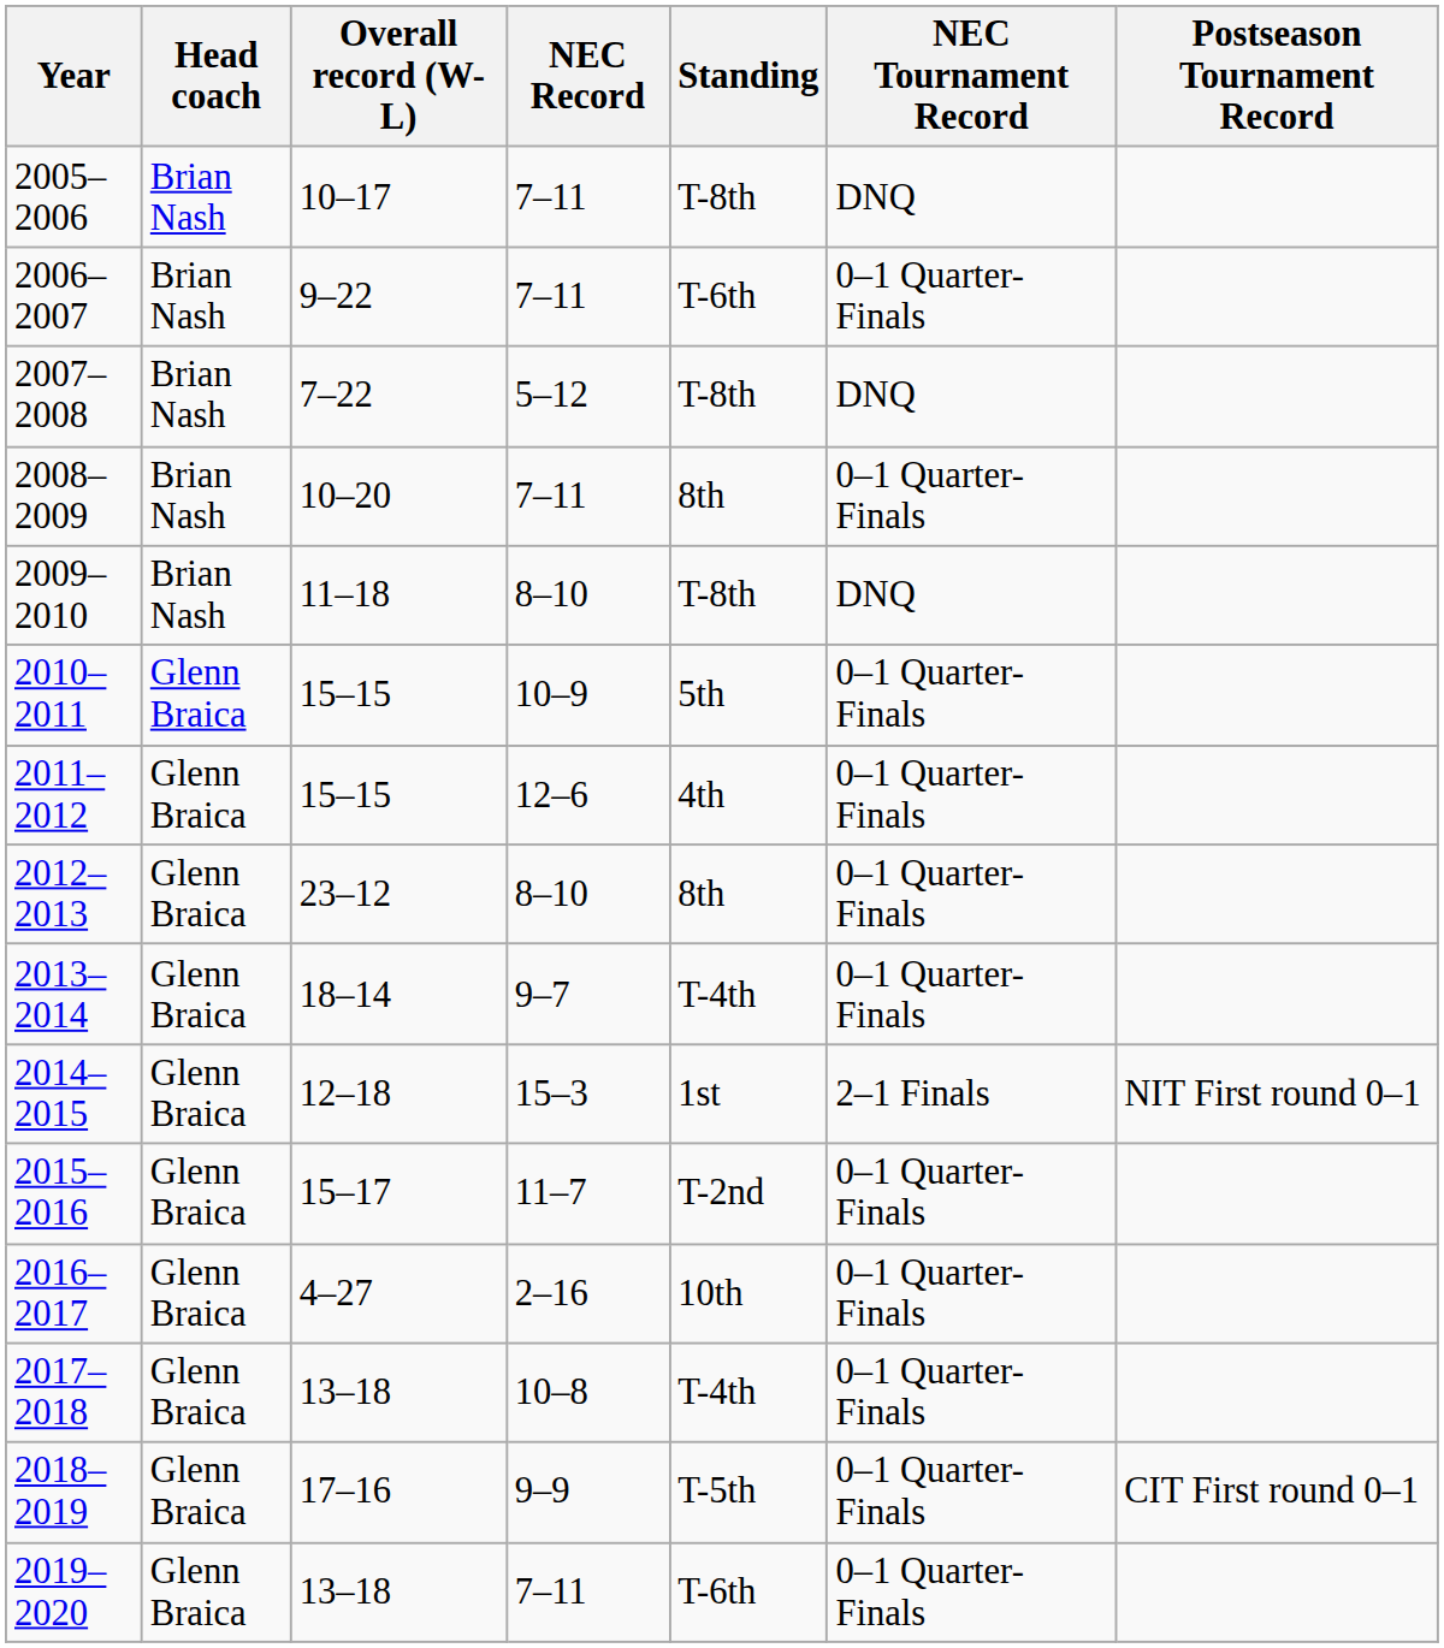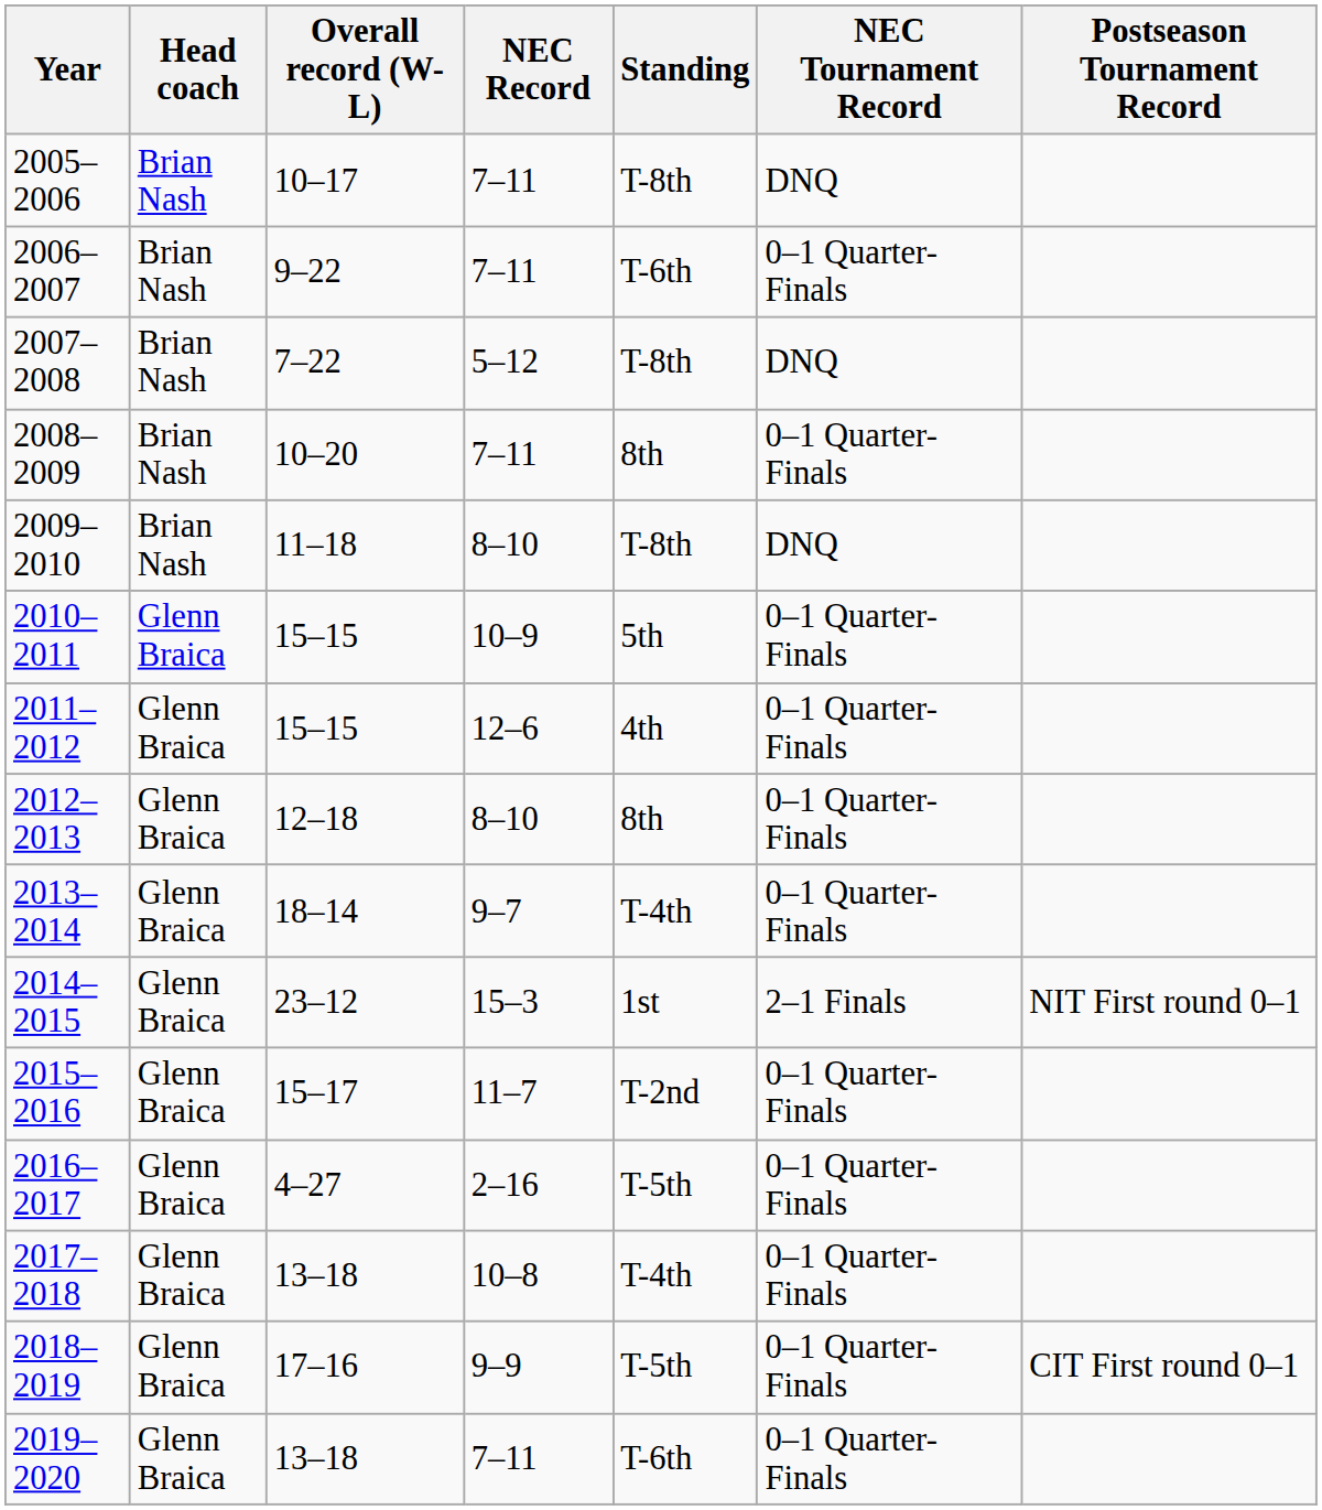2012–2013 | Overall record (W-L): 23–12 -> 12–18
2014–2015 | Overall record (W-L): 12–18 -> 23–12
2016–2017 | Standing: 10th -> T-5th
